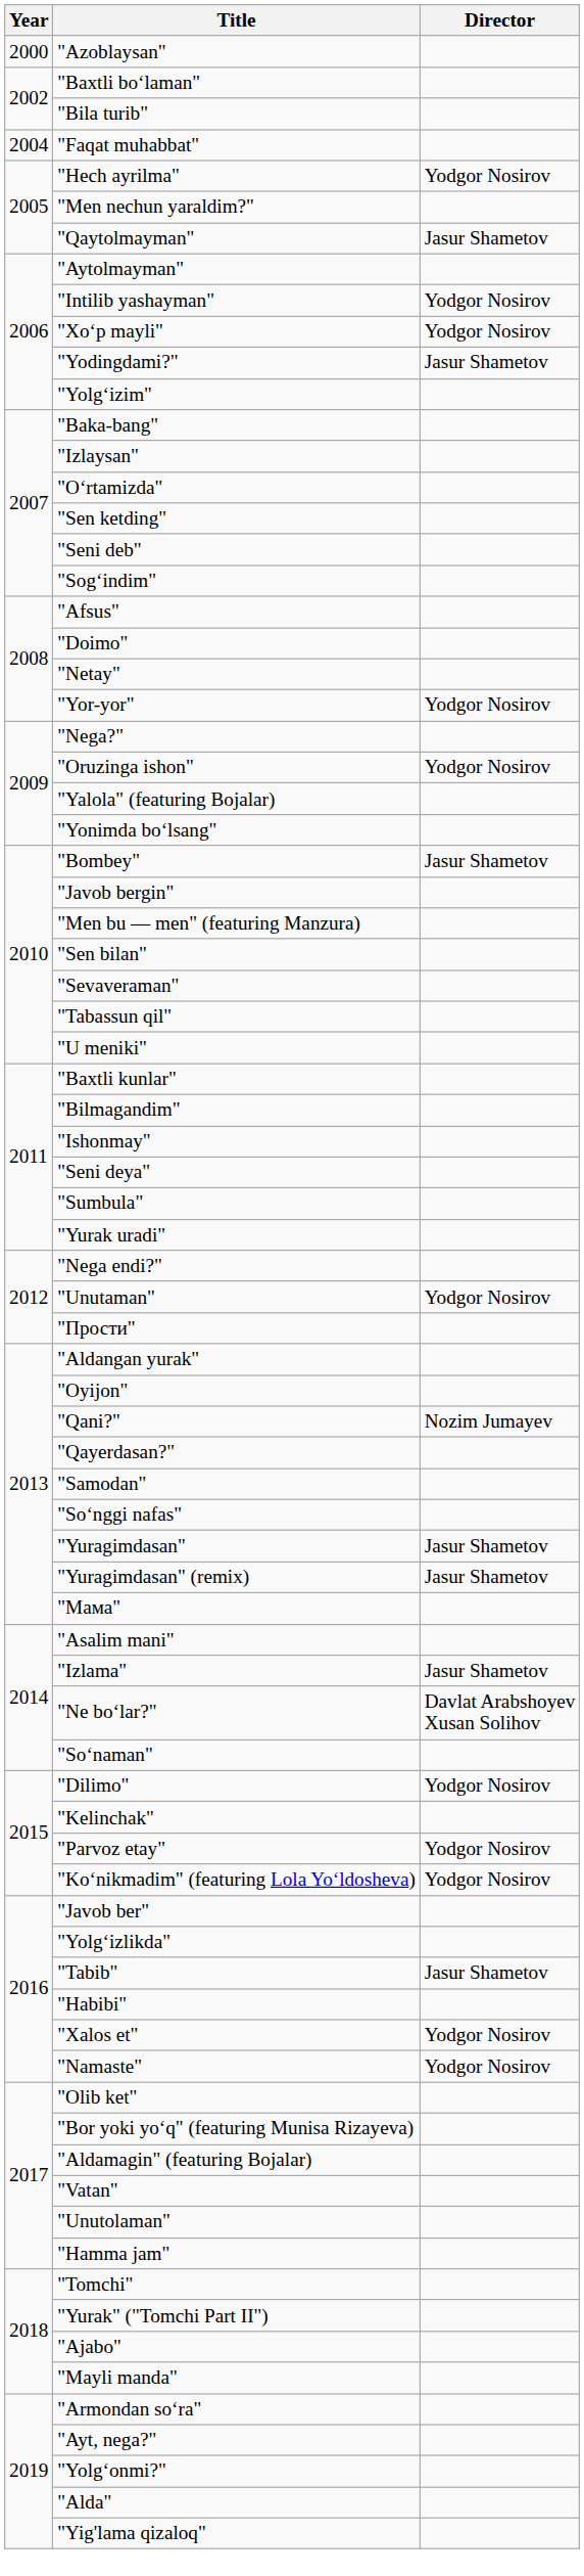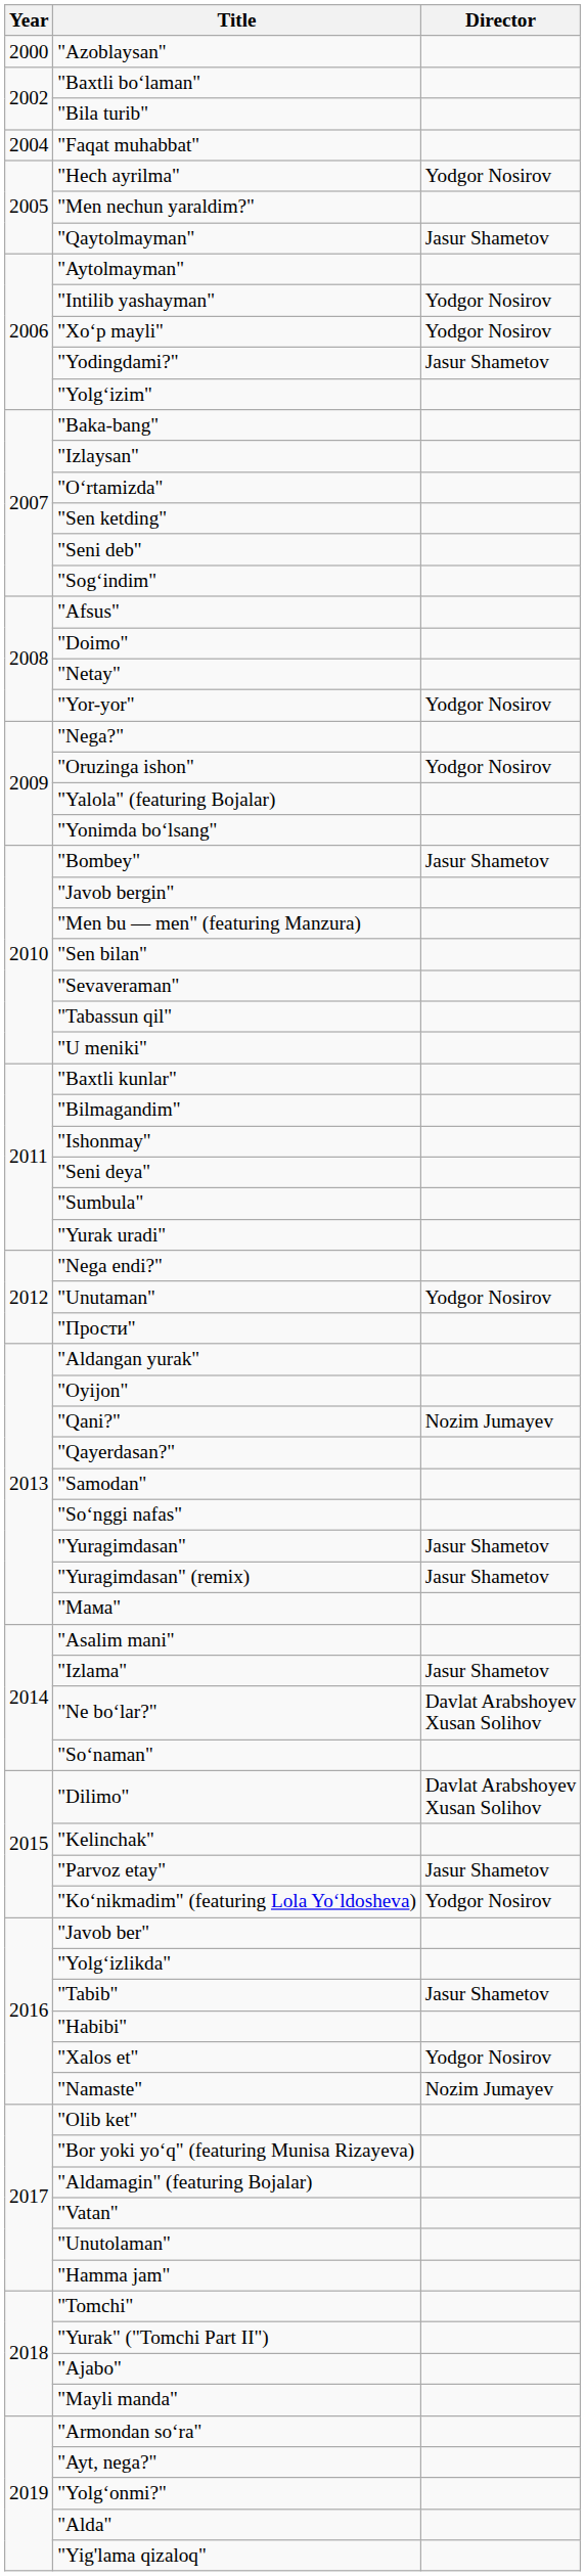"Dilimo" | Director: Yodgor Nosirov -> Davlat Arabshoyev Xusan Solihov
"Parvoz etay" | Director: Yodgor Nosirov -> Jasur Shametov
"Namaste" | Director: Yodgor Nosirov -> Nozim Jumayev
